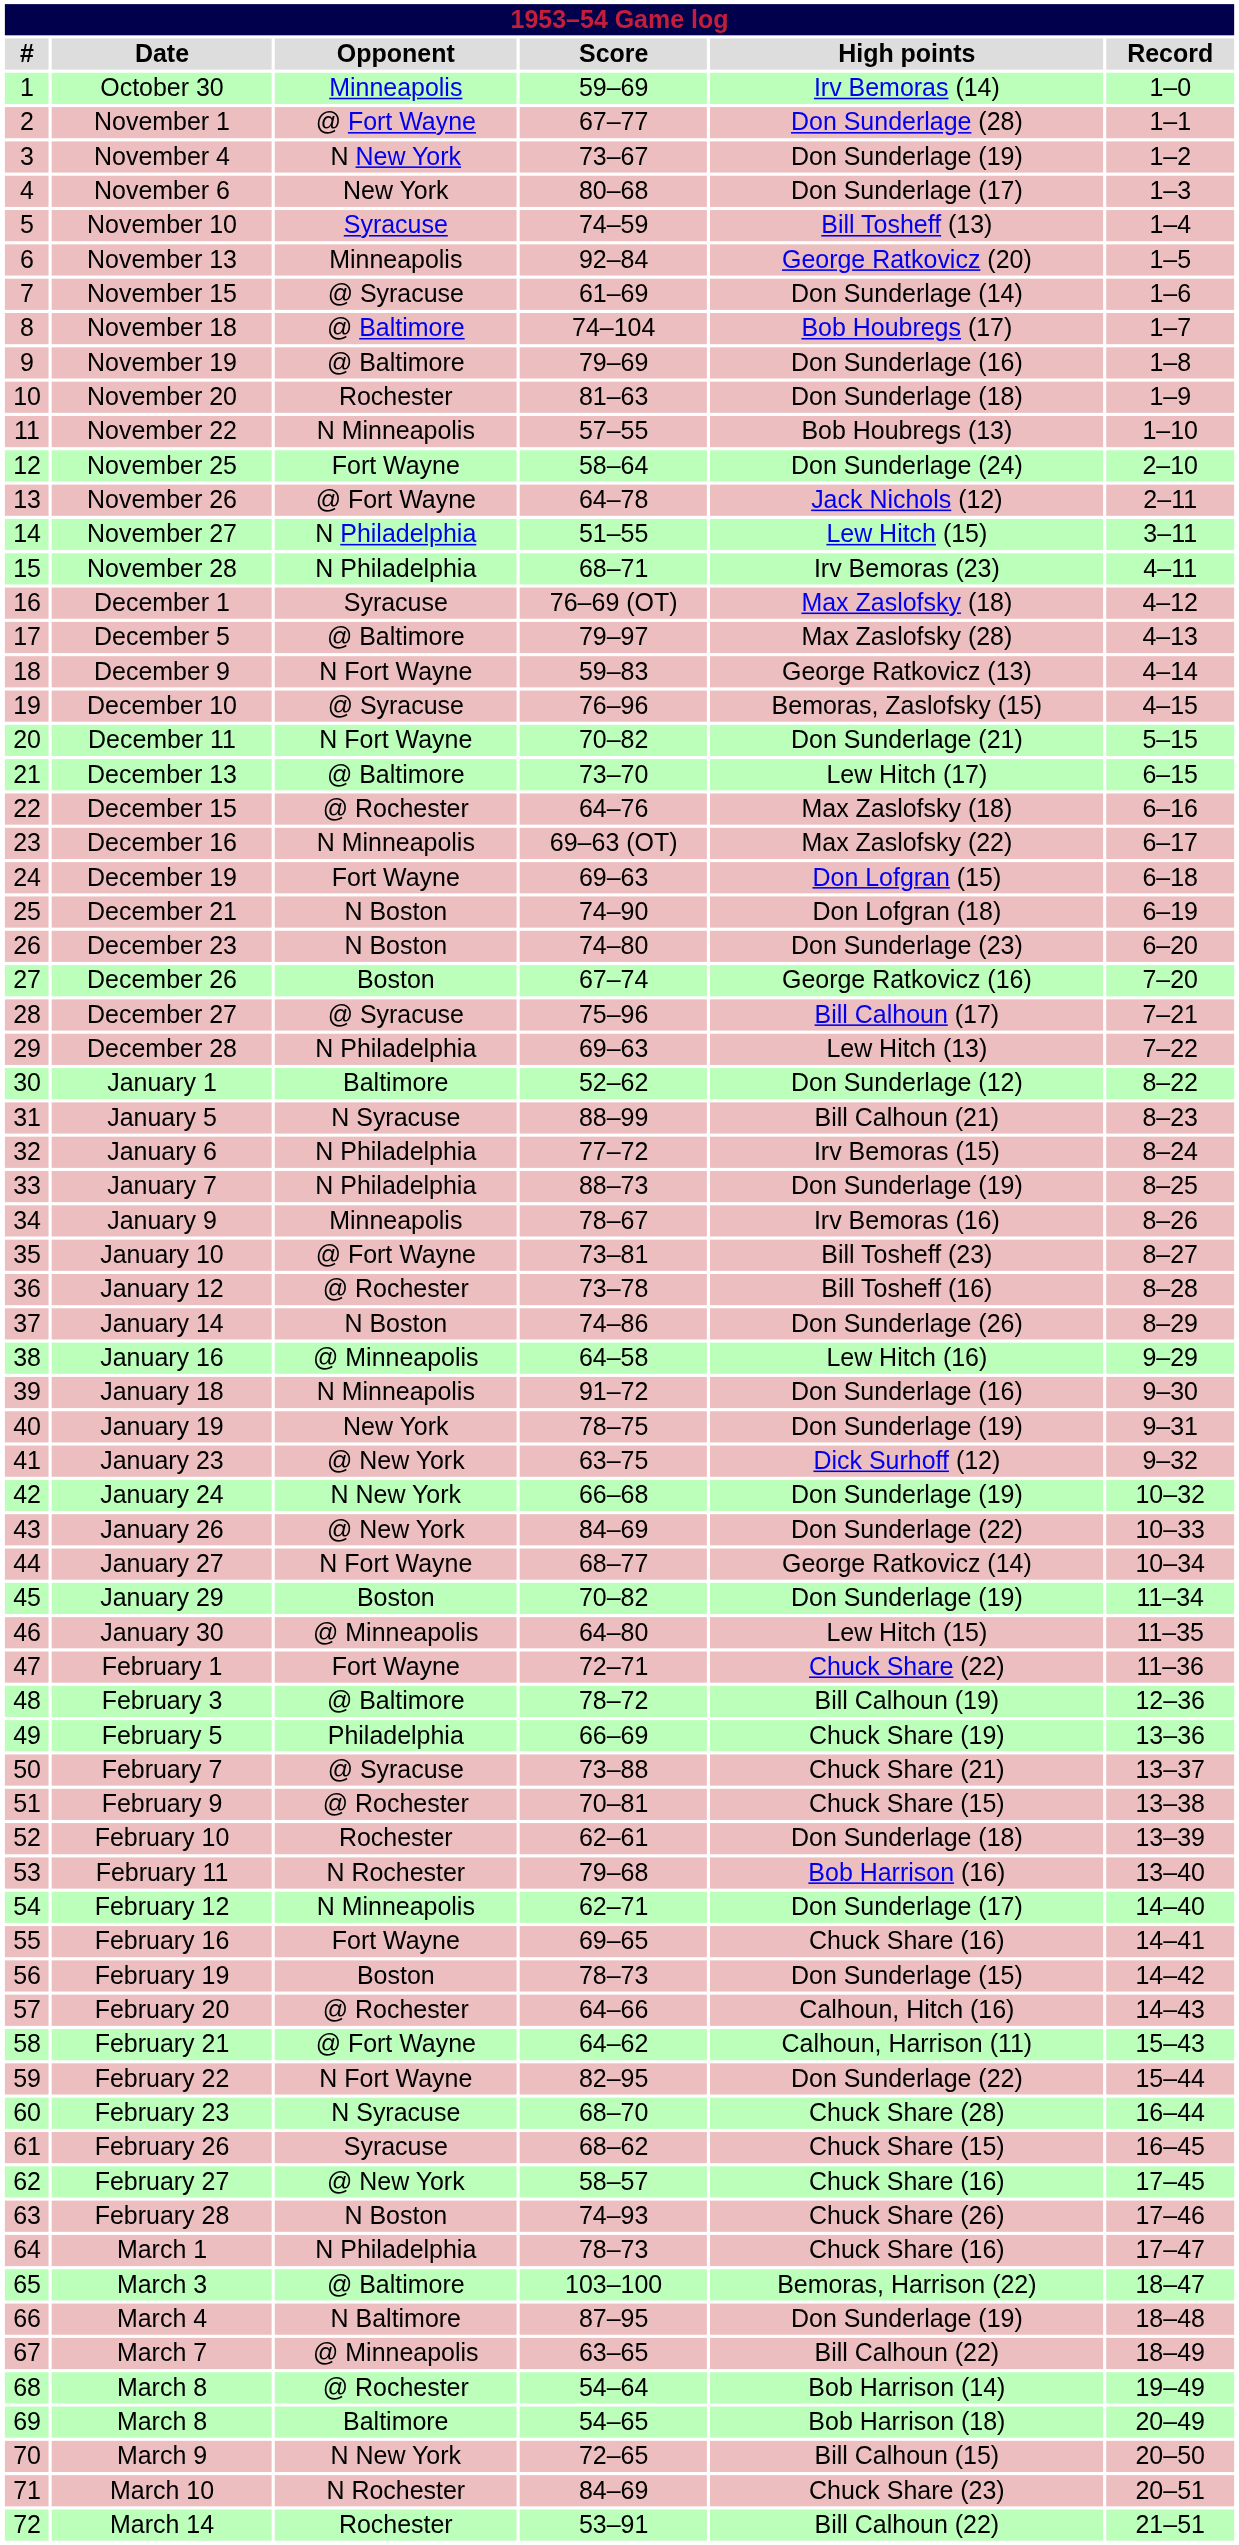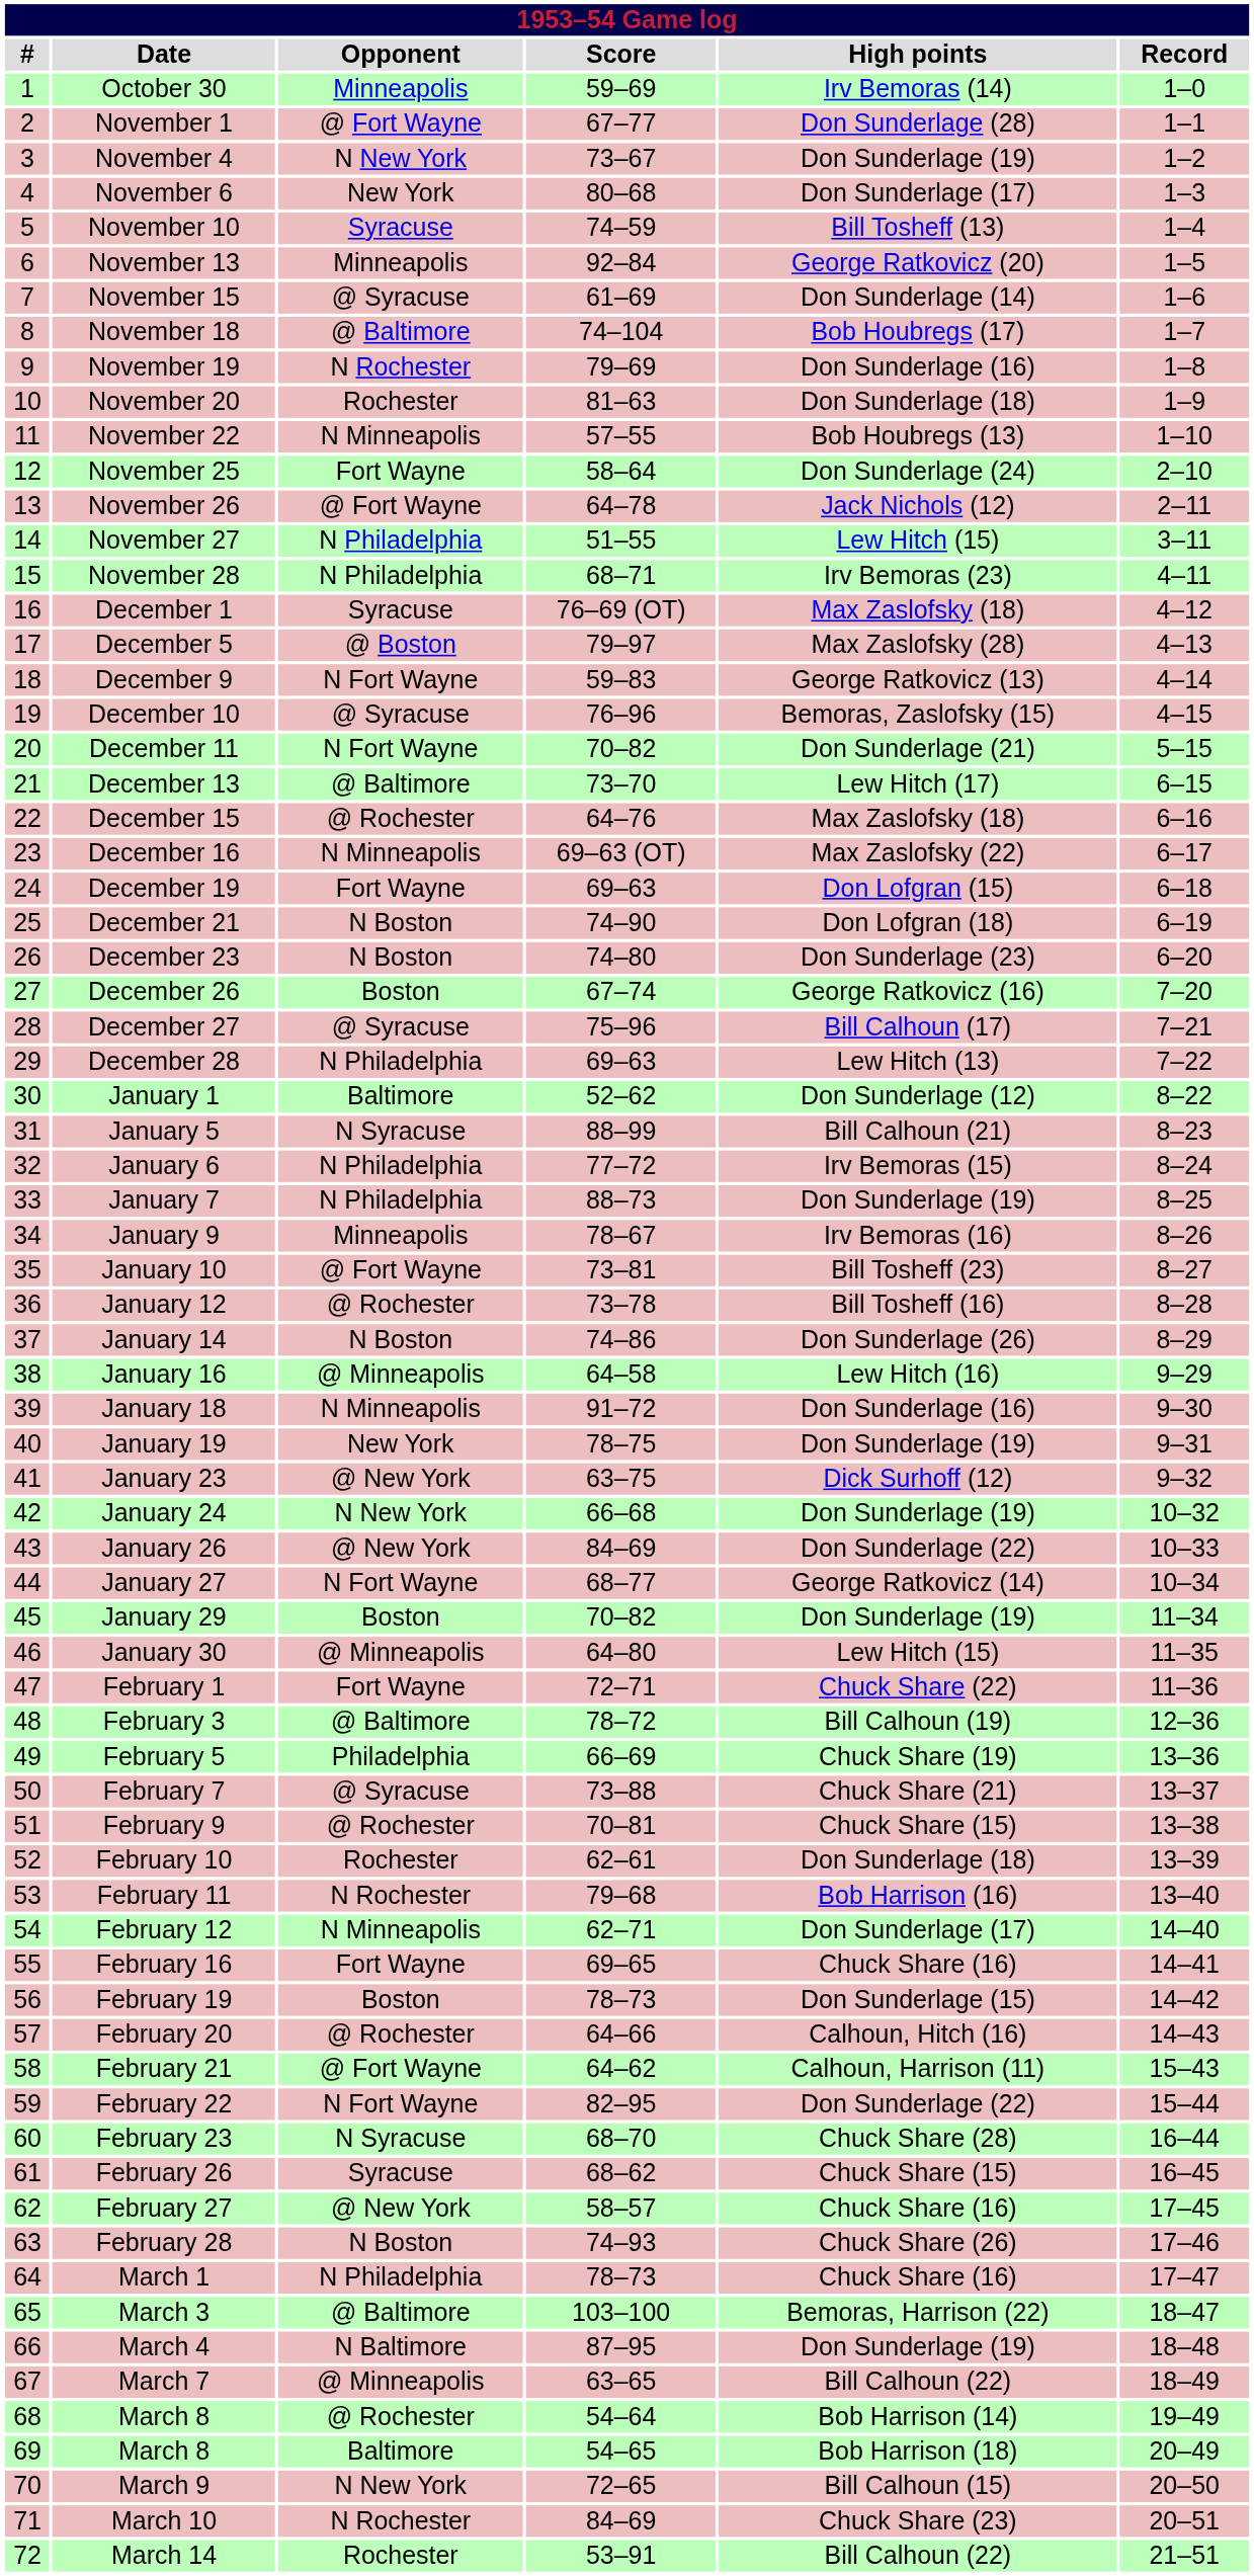November 19 | Opponent: @ Baltimore -> N Rochester
December 5 | Opponent: @ Baltimore -> @ Boston
